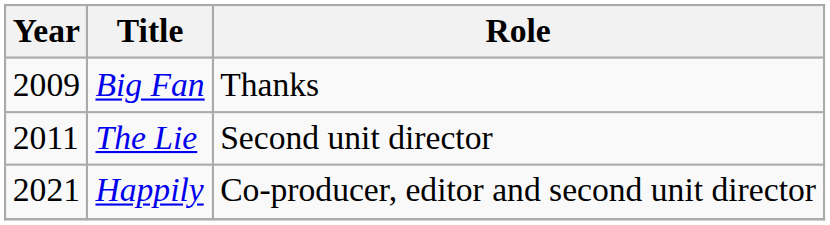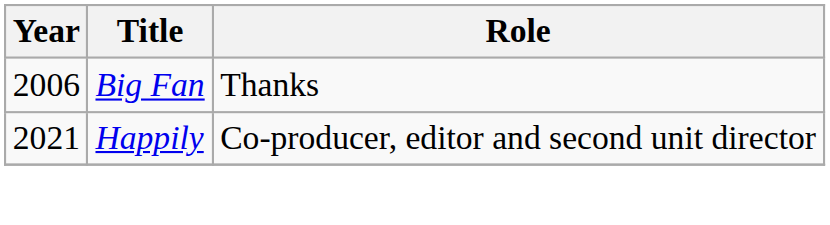Big Fan | Year: 2009 -> 2006
- row: 2011 | The Lie | Second unit director
